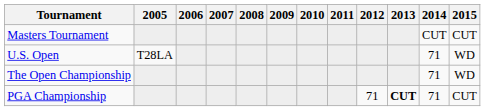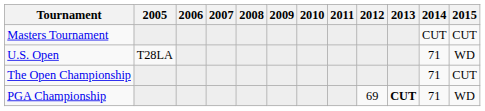The Open Championship | 2015: WD -> CUT
PGA Championship | 2012: 71 -> 69
PGA Championship | 2015: CUT -> WD
